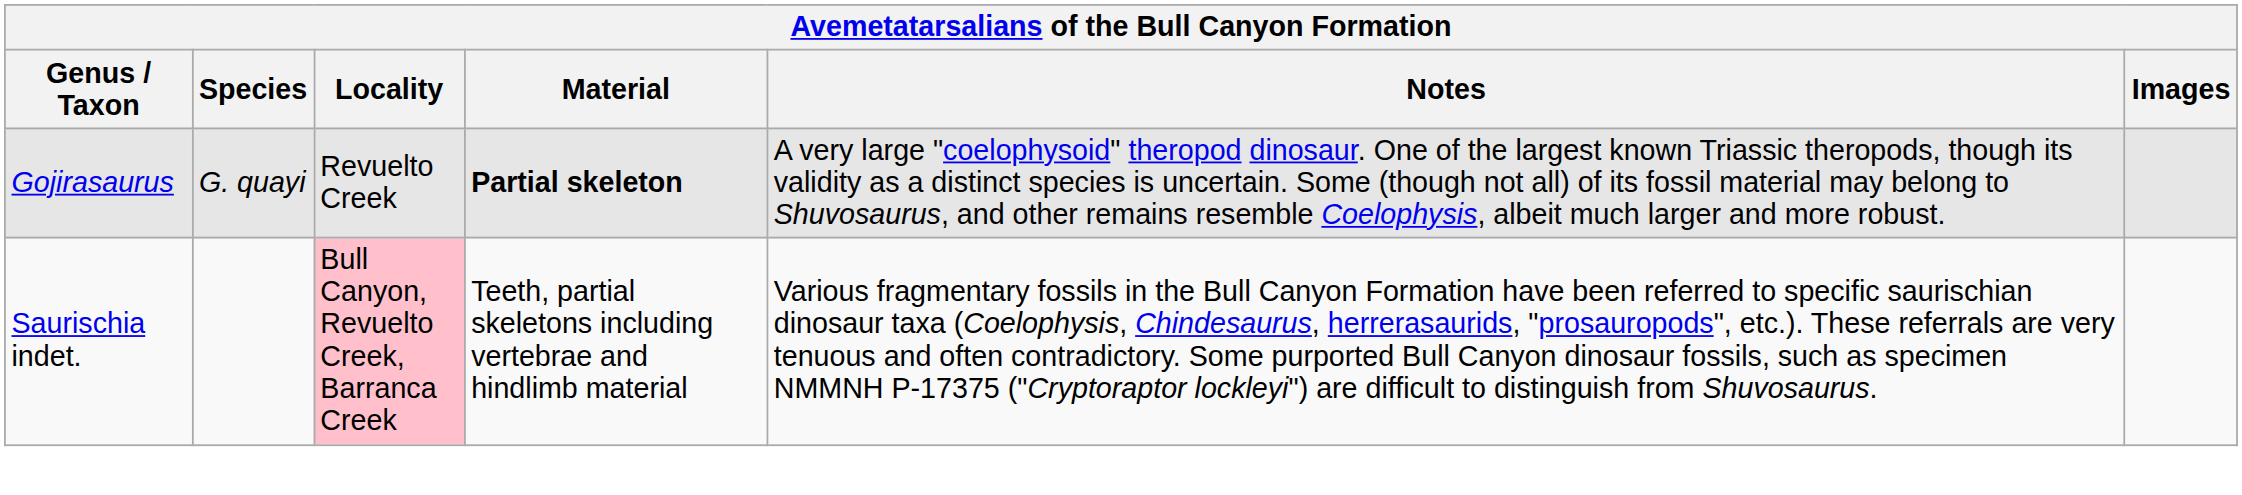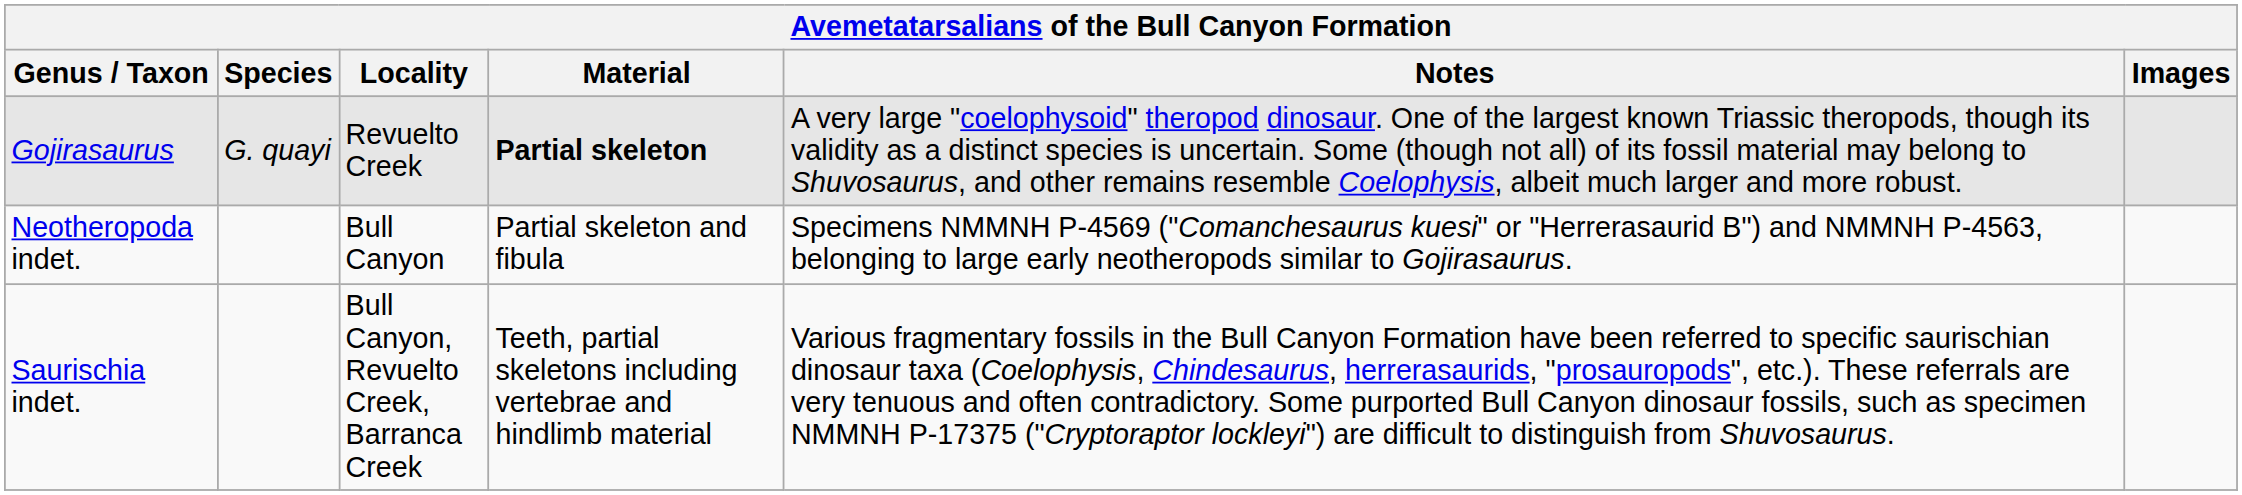+ row: Neotheropoda indet. | Bull Canyon | Partial skeleton and fibula | Specimens NMMNH P-4569 ("Comanchesaurus kuesi" or "Herrerasaurid B") and NMMNH P-4563, belonging to large early neotheropods similar to Gojirasaurus.
Saurischia indet. | Locality: pink background -> no background
